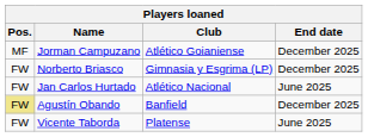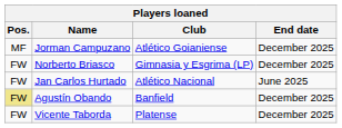Vicente Taborda | End date: June 2025 -> December 2025
